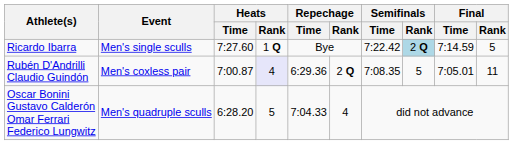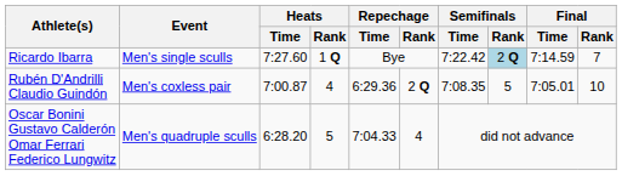Ricardo Ibarra | Final / Rank: 5 -> 7
Rubén D'Andrilli Claudio Guindón | Heats / Rank: lavender background -> no background
Rubén D'Andrilli Claudio Guindón | Final / Rank: 11 -> 10
